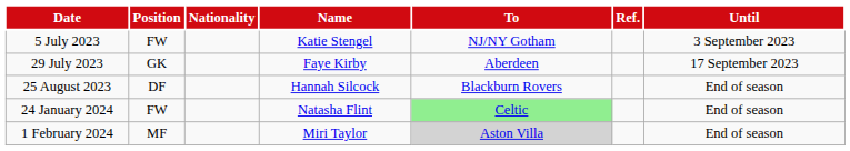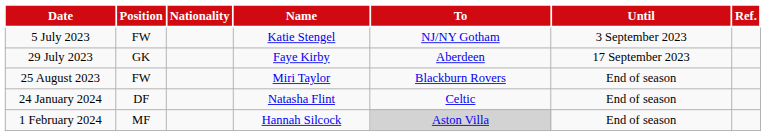columns swapped: Until <-> Ref.
25 August 2023 | Position: DF -> FW
25 August 2023 | Name: Hannah Silcock -> Miri Taylor
24 January 2024 | Position: FW -> DF
24 January 2024 | To: lightgreen background -> no background
1 February 2024 | Name: Miri Taylor -> Hannah Silcock
